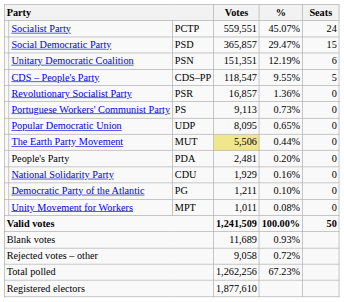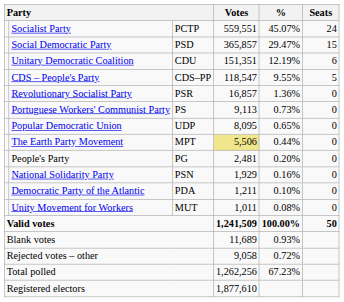Unitary Democratic Coalition | column 3: PSN -> CDU
The Earth Party Movement | column 3: MUT -> MPT
People's Party | column 3: PDA -> PG
National Solidarity Party | column 3: CDU -> PSN
Democratic Party of the Atlantic | column 3: PG -> PDA
Unity Movement for Workers | column 3: MPT -> MUT
